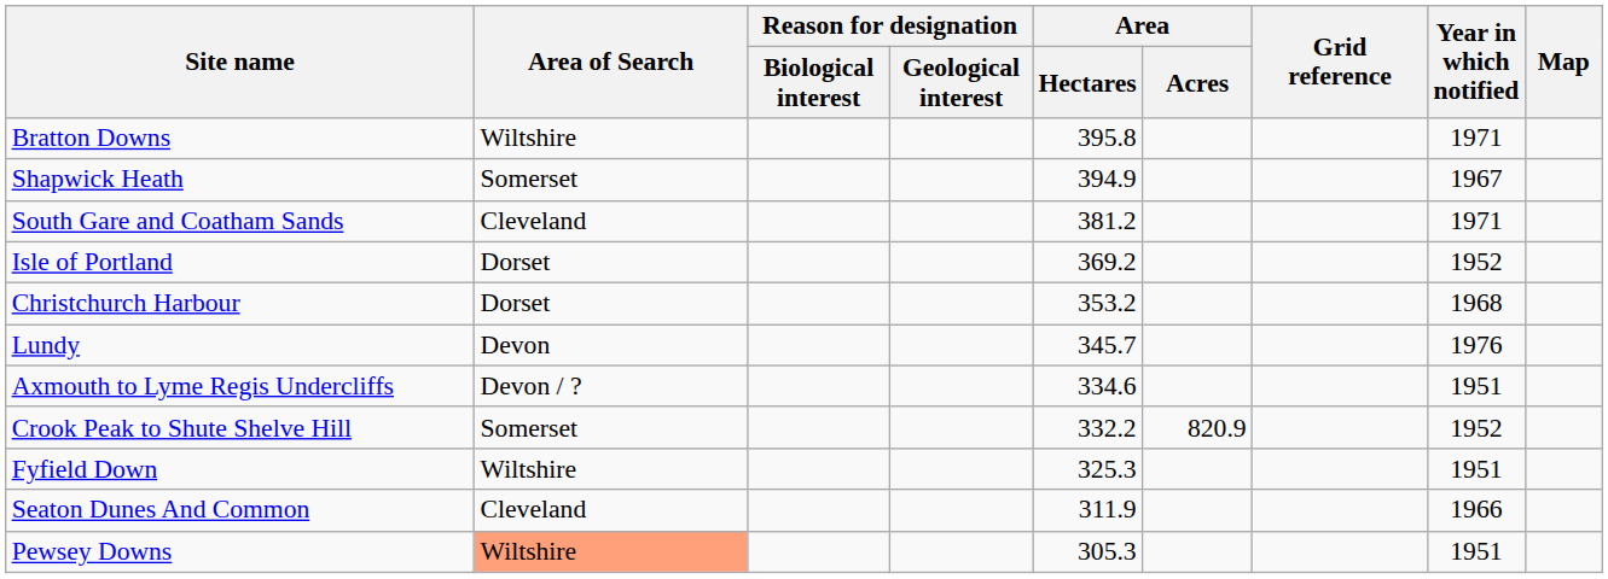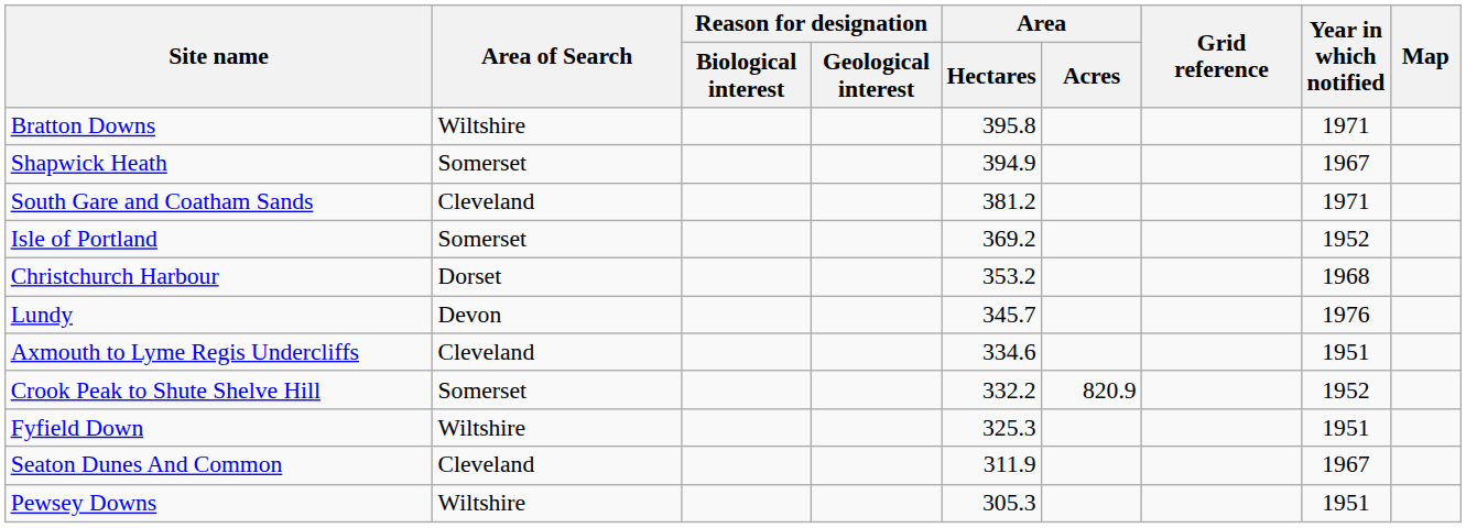Isle of Portland | Area of Search: Dorset -> Somerset
Axmouth to Lyme Regis Undercliffs | Area of Search: Devon / ? -> Cleveland
Seaton Dunes And Common | Year in which notified: 1966 -> 1967
Pewsey Downs | Area of Search: lightsalmon background -> no background
